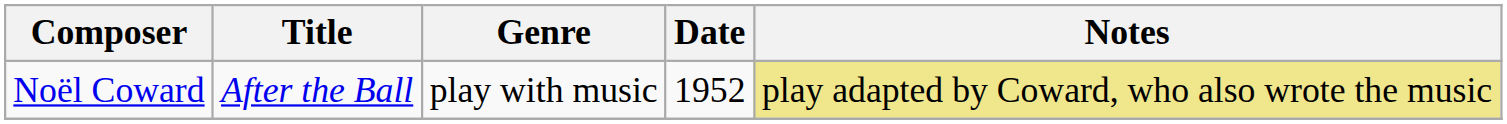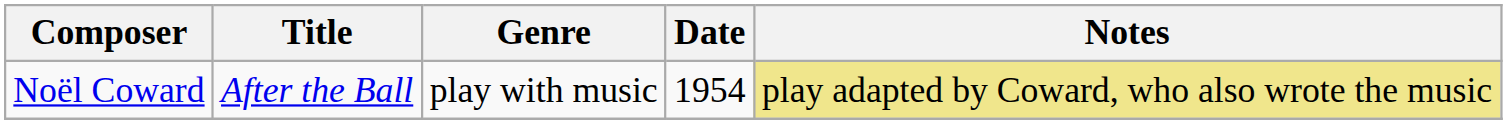Noël Coward | Date: 1952 -> 1954
